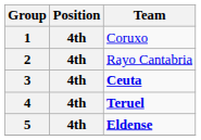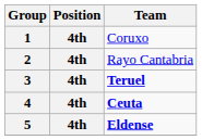3 | Team: Ceuta -> Teruel
4 | Team: Teruel -> Ceuta
